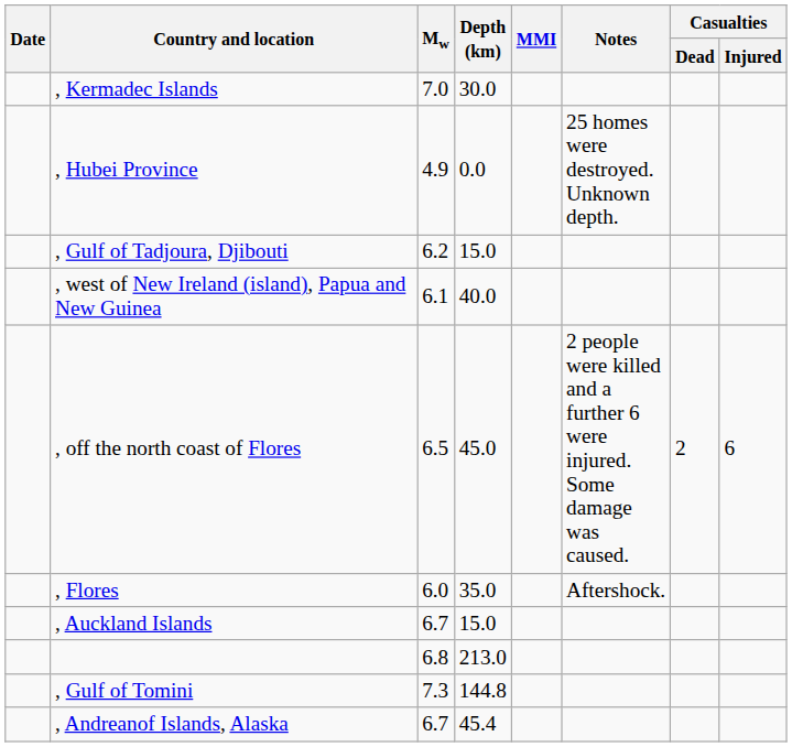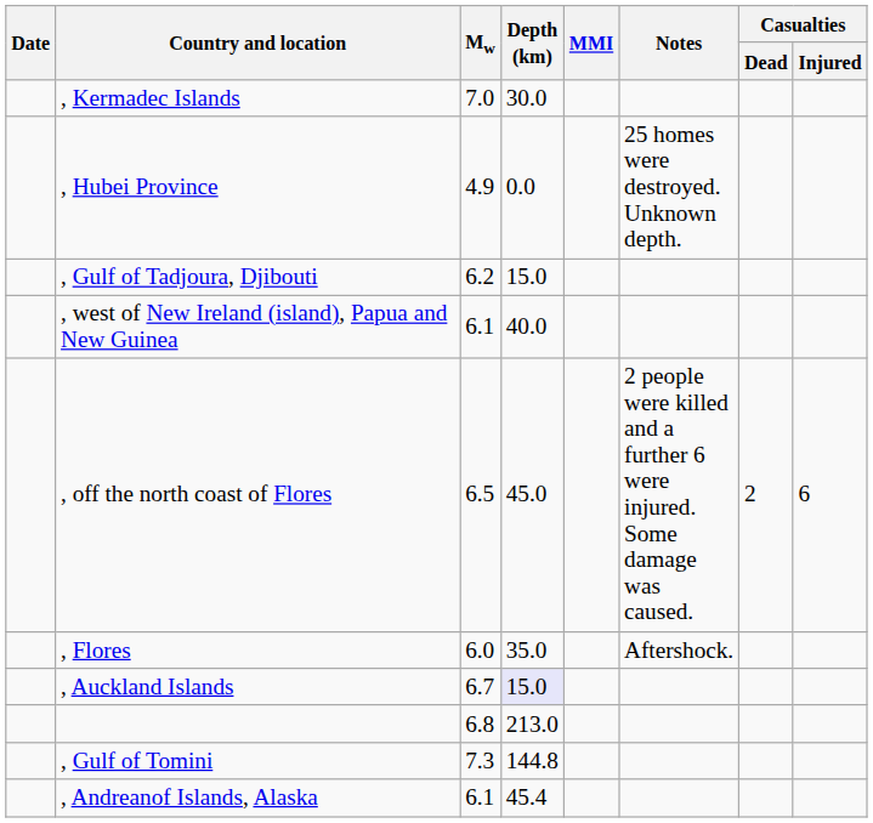, Auckland Islands | Depth (km): no background -> lavender background
, Andreanof Islands, Alaska | Mw: 6.7 -> 6.1
